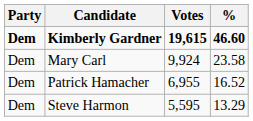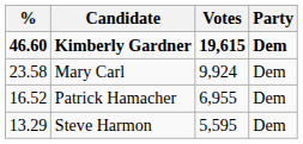columns swapped: Party <-> %
